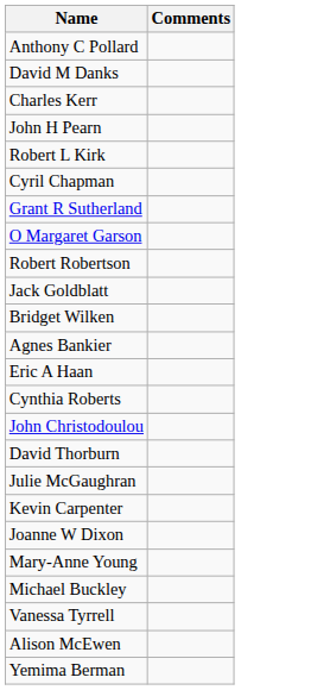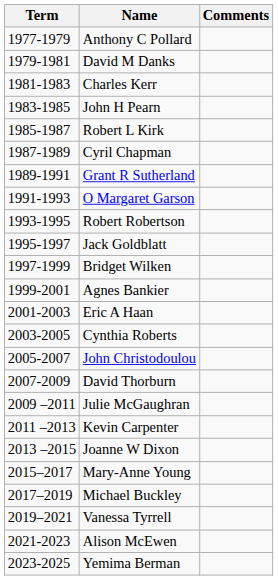+ column: Term | 1977-1979 | 1979-1981 | 1981-1983 | 1983-1985 | 1985-1987 | 1987-1989 | 1989-1991 | 1991-1993 | 1993-1995 | 1995-1997 | 1997-1999 | 1999-2001 | 2001-2003 | 2003-2005 | 2005-2007 | 2007-2009 | 2009 –2011 | 2011 –2013 | 2013 –2015 | 2015–2017 | 2017–2019 | 2019–2021 | 2021-2023 | 2023-2025
